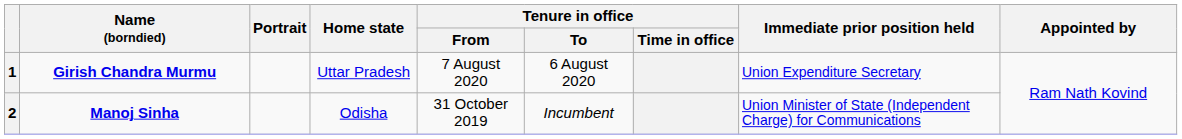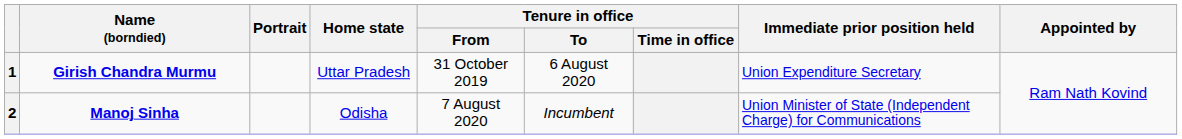1 | Tenure in office / From: 7 August 2020 -> 31 October 2019
2 | Tenure in office / From: 31 October 2019 -> 7 August 2020
